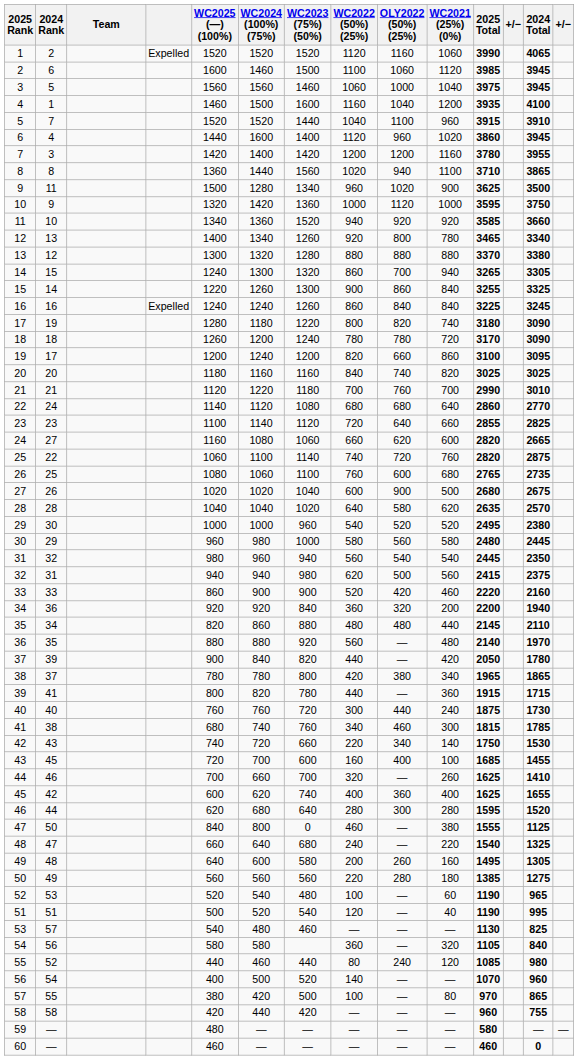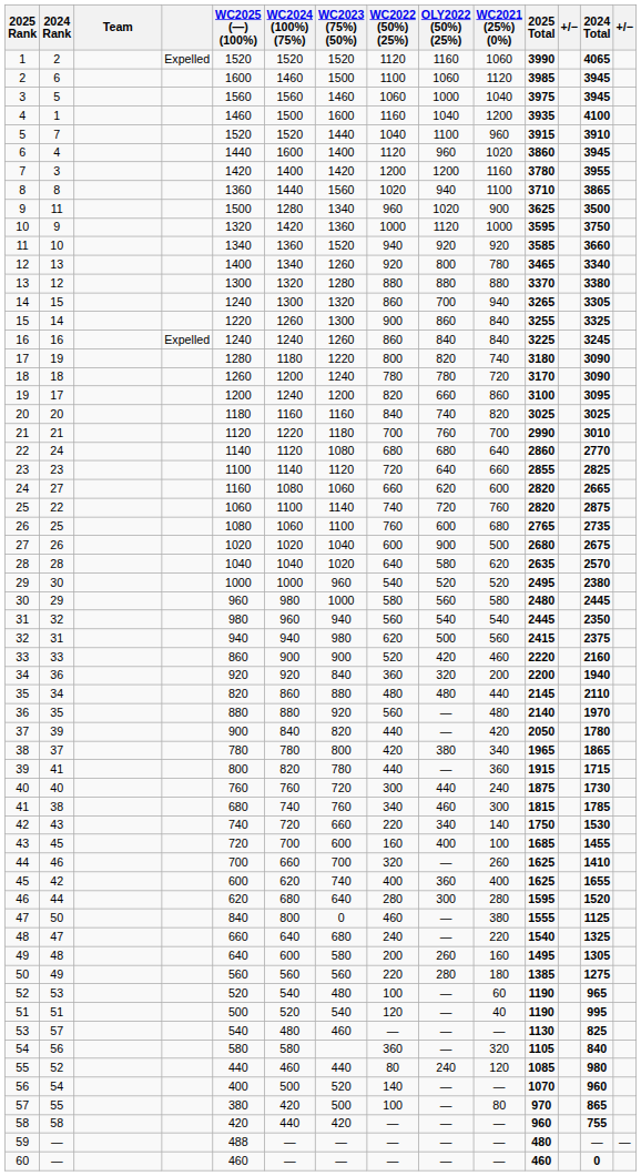59 | WC2025 (—) (100%): 480 -> 488
59 | 2025 Total: 580 -> 480
